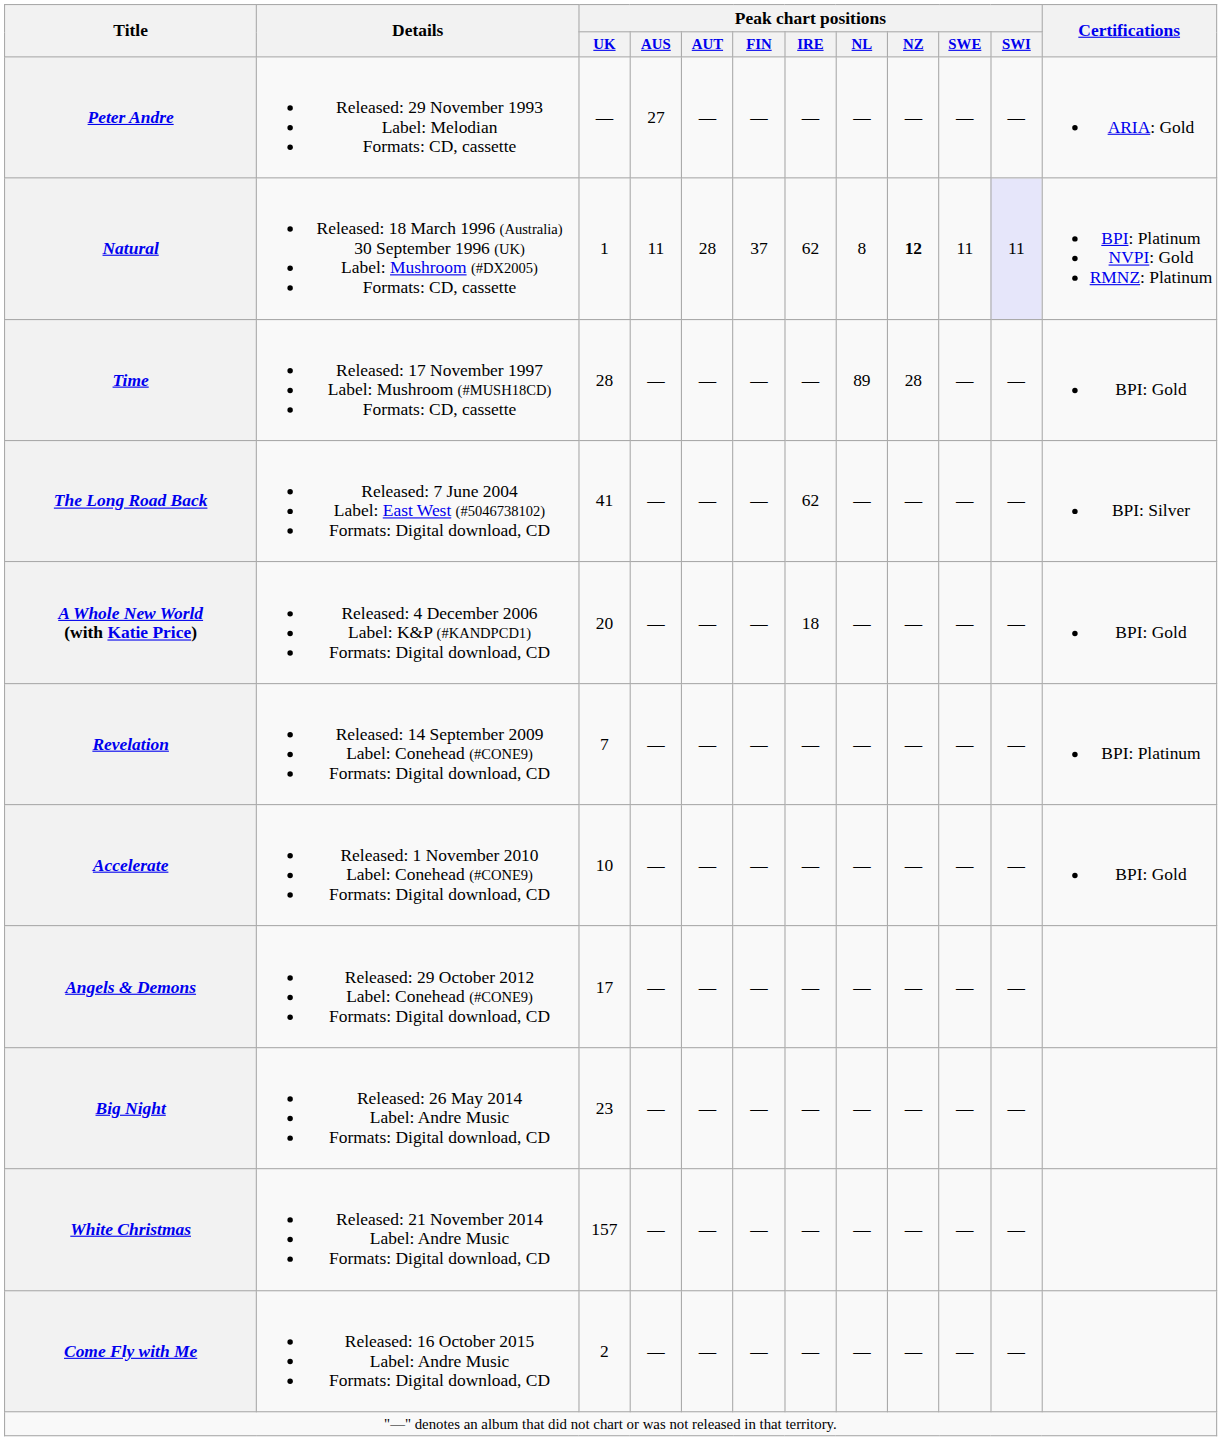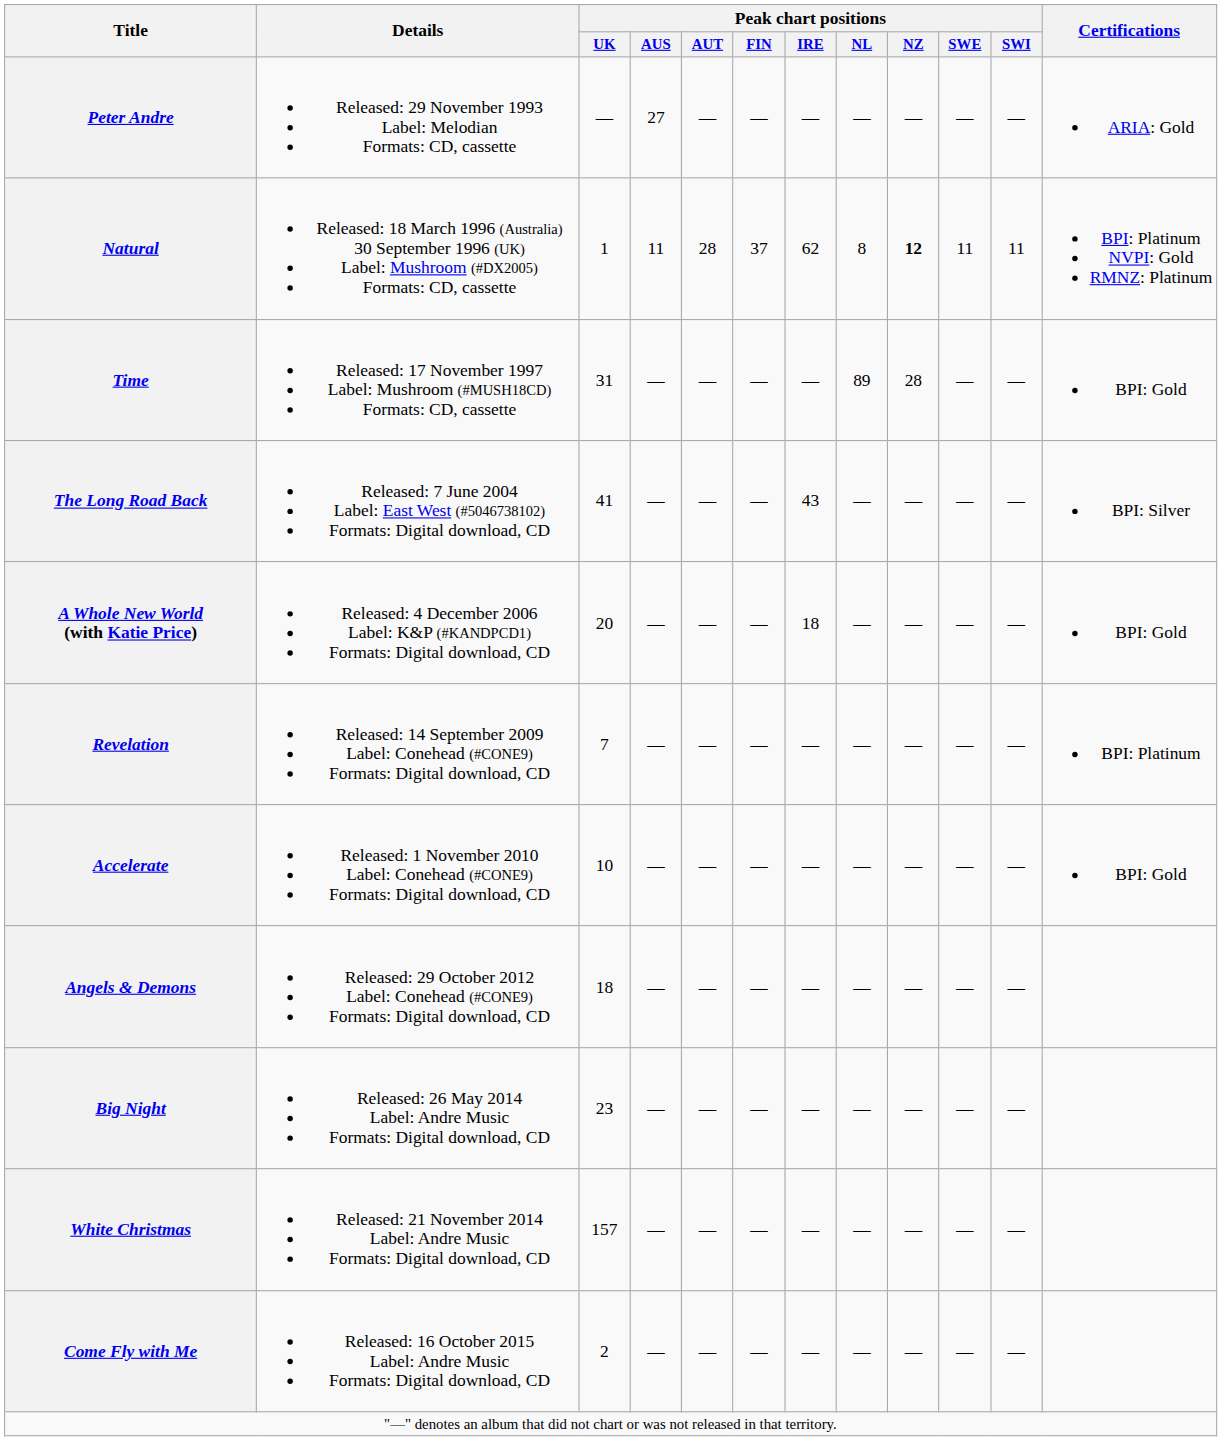Natural | Peak chart positions / SWI: lavender background -> no background
Time | Peak chart positions / UK: 28 -> 31
The Long Road Back | Peak chart positions / IRE: 62 -> 43
Angels & Demons | Peak chart positions / UK: 17 -> 18
